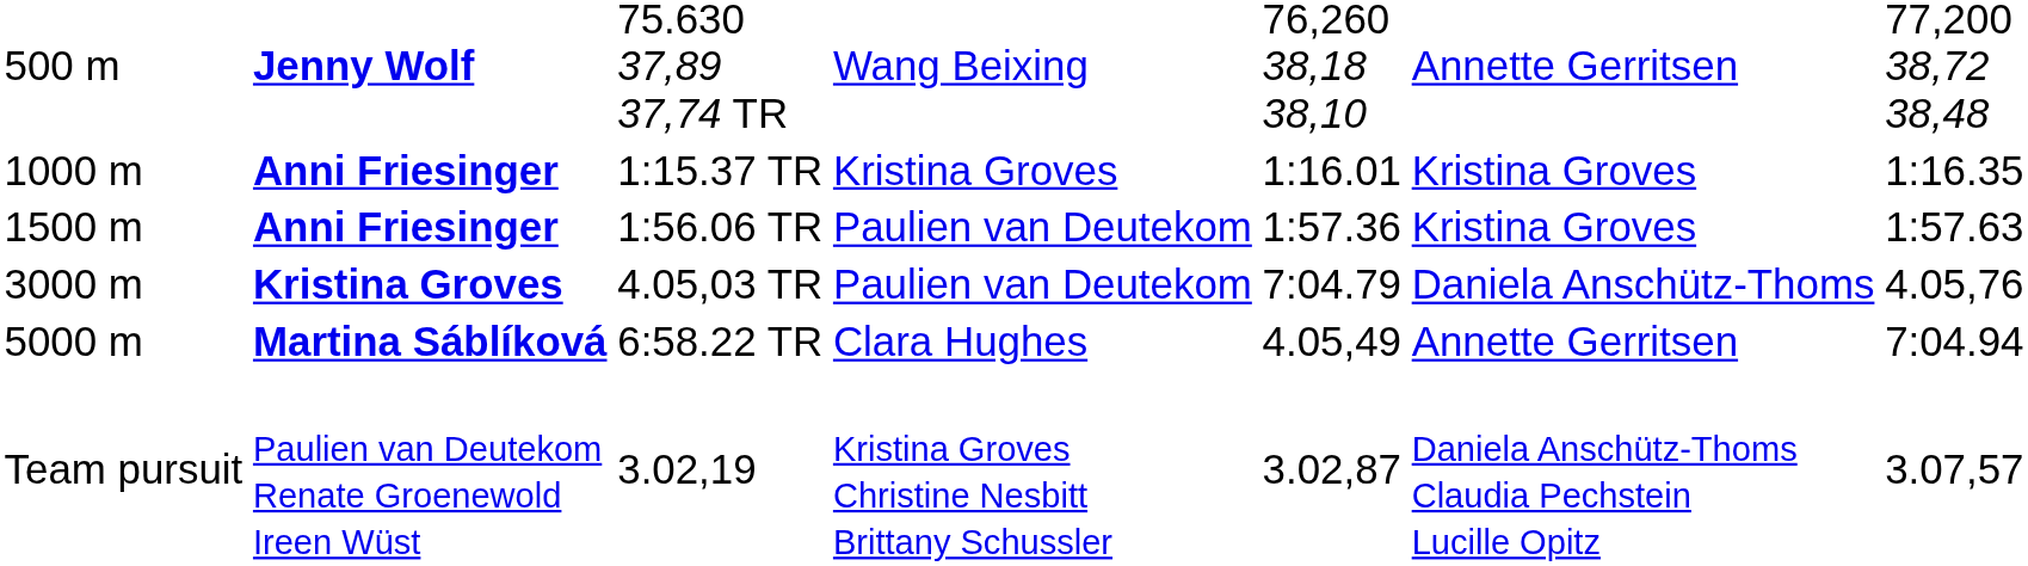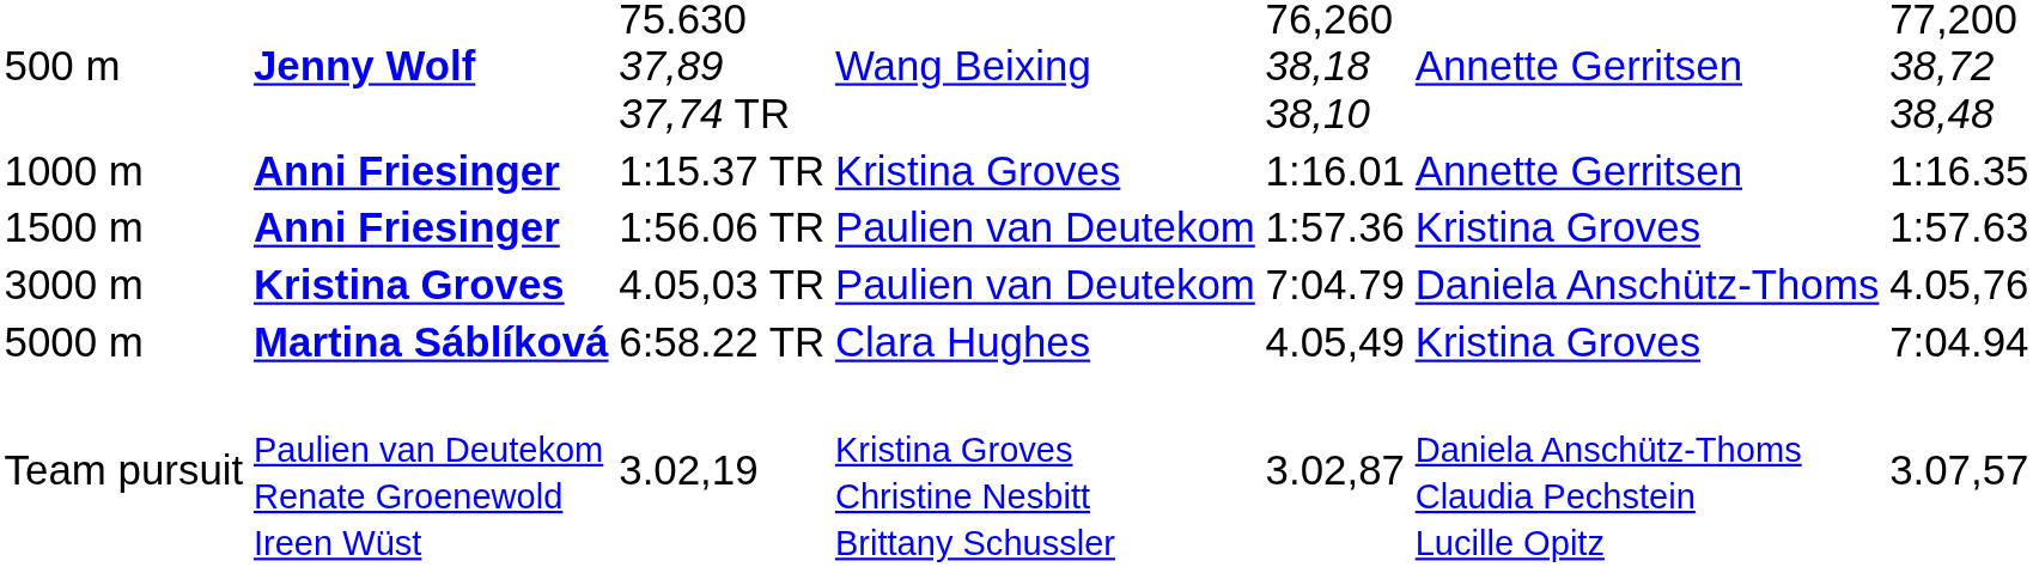1:15.37 TR | column 6: Kristina Groves -> Annette Gerritsen
6:58.22 TR | column 6: Annette Gerritsen -> Kristina Groves
